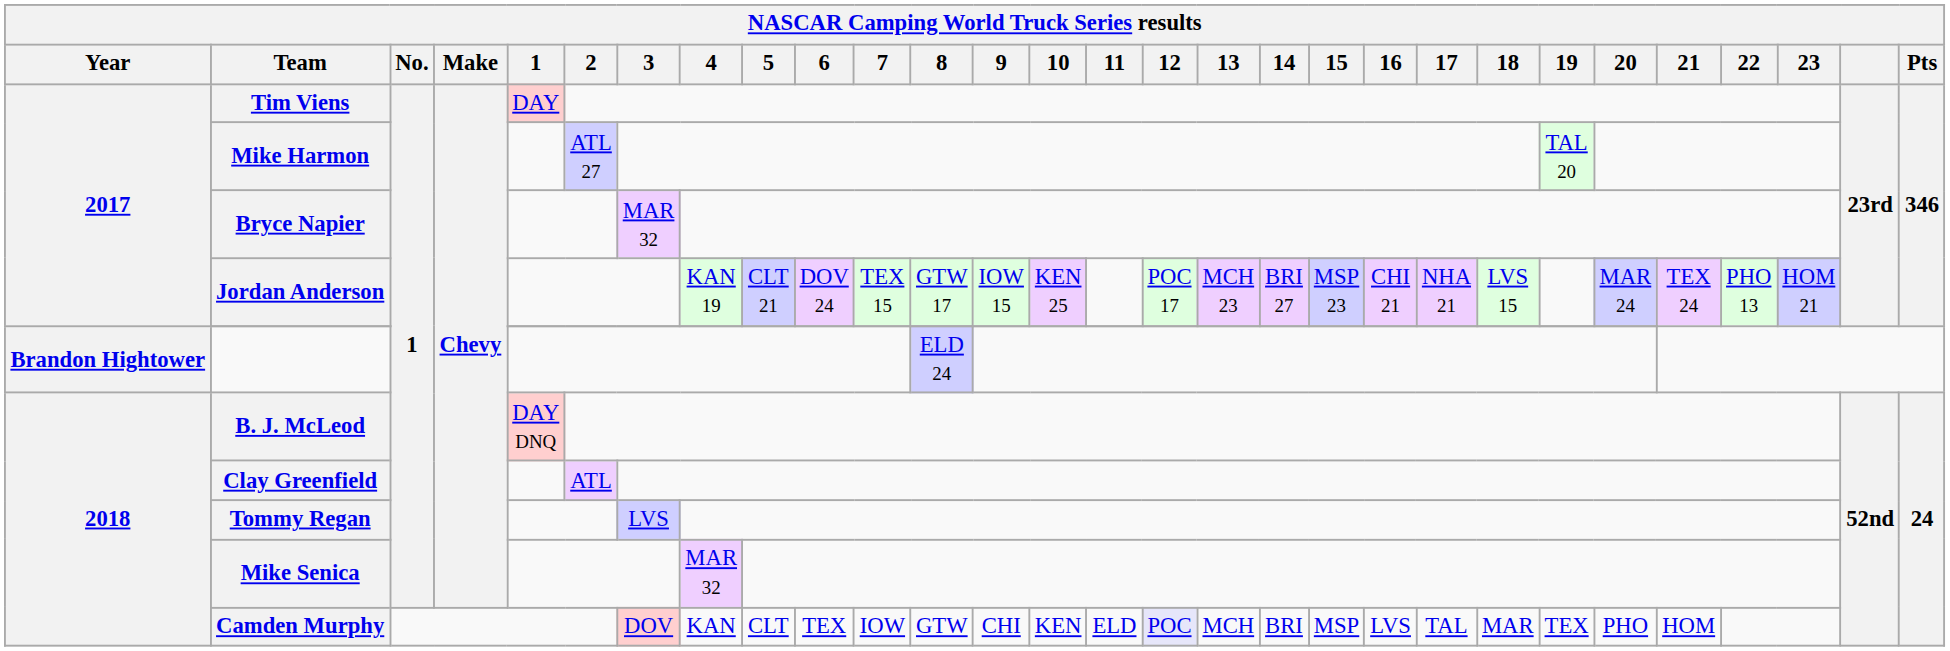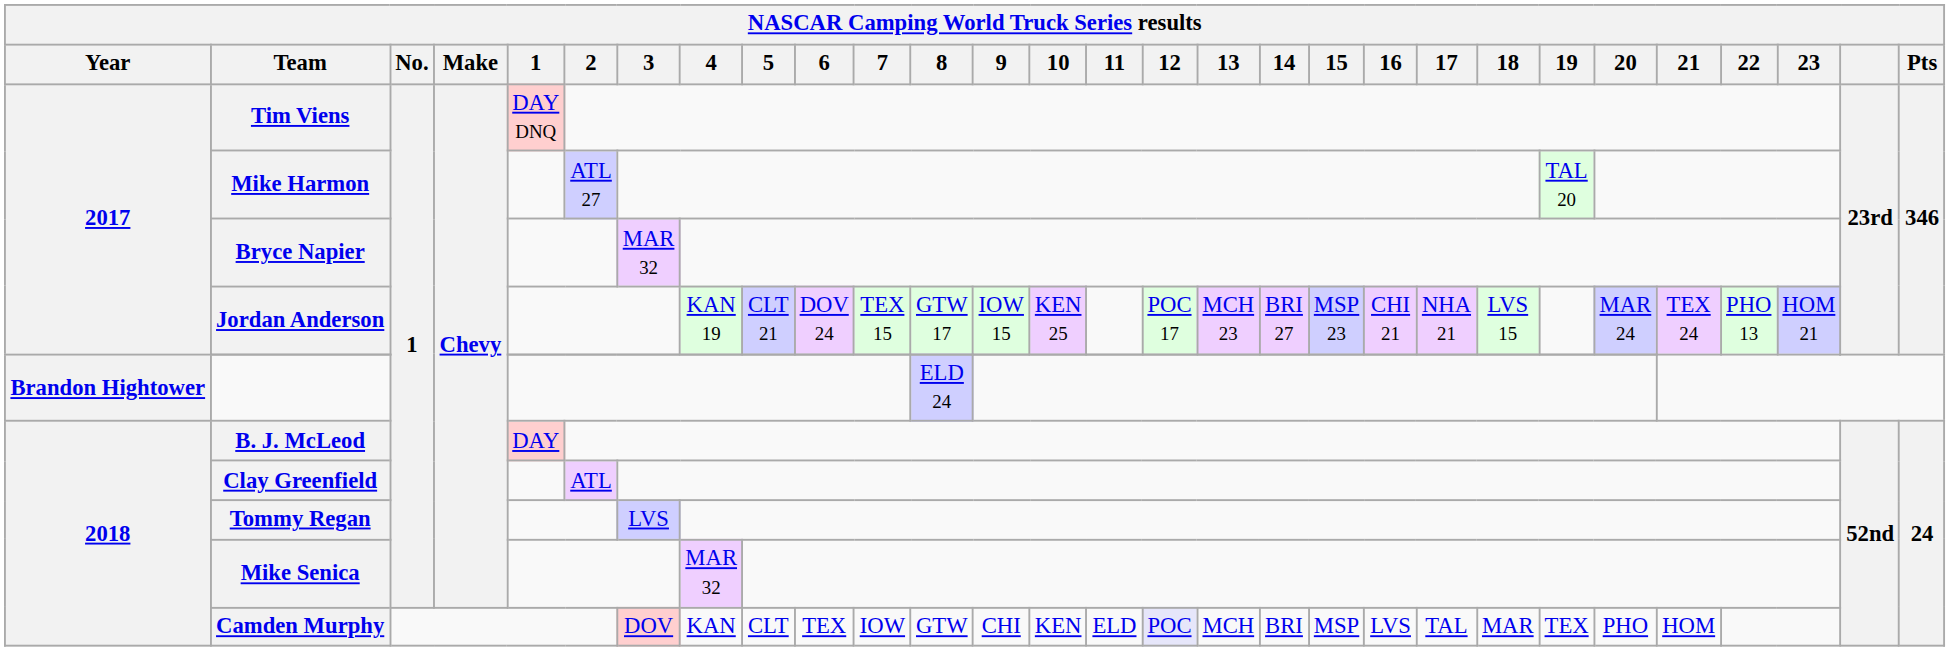Tim Viens | 1: DAY -> DAY DNQ
B. J. McLeod | 1: DAY DNQ -> DAY
